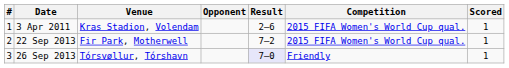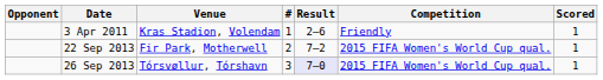columns swapped: # <-> Opponent
3 Apr 2011 | Competition: 2015 FIFA Women's World Cup qual. -> Friendly
26 Sep 2013 | Competition: Friendly -> 2015 FIFA Women's World Cup qual.
